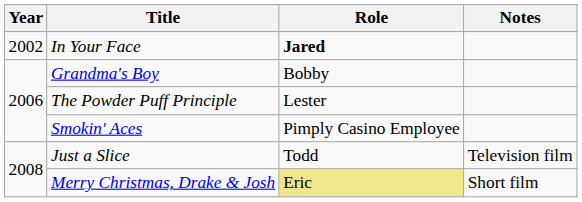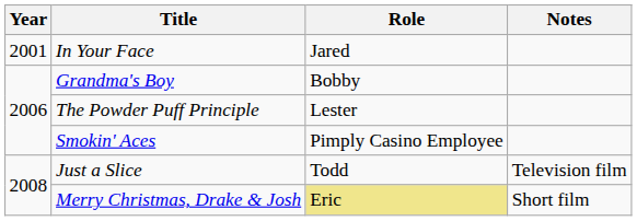In Your Face | Year: 2002 -> 2001
In Your Face | Role: bold -> normal
